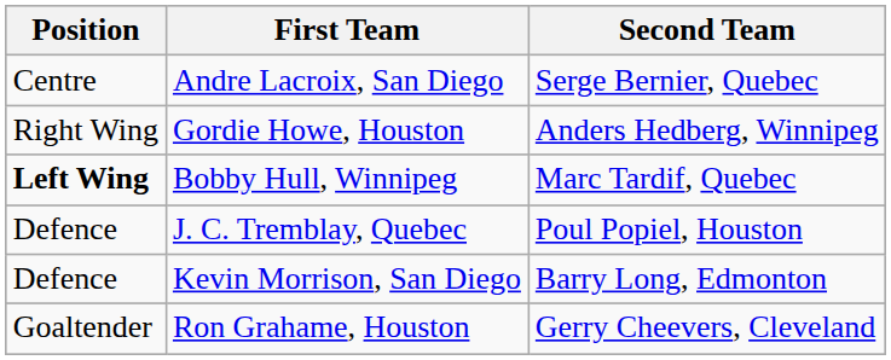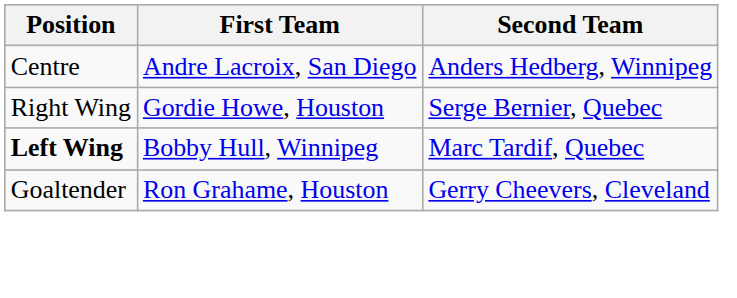Andre Lacroix, San Diego | Second Team: Serge Bernier, Quebec -> Anders Hedberg, Winnipeg
Gordie Howe, Houston | Second Team: Anders Hedberg, Winnipeg -> Serge Bernier, Quebec
- row: Defence | J. C. Tremblay, Quebec | Poul Popiel, Houston
- row: Defence | Kevin Morrison, San Diego | Barry Long, Edmonton
